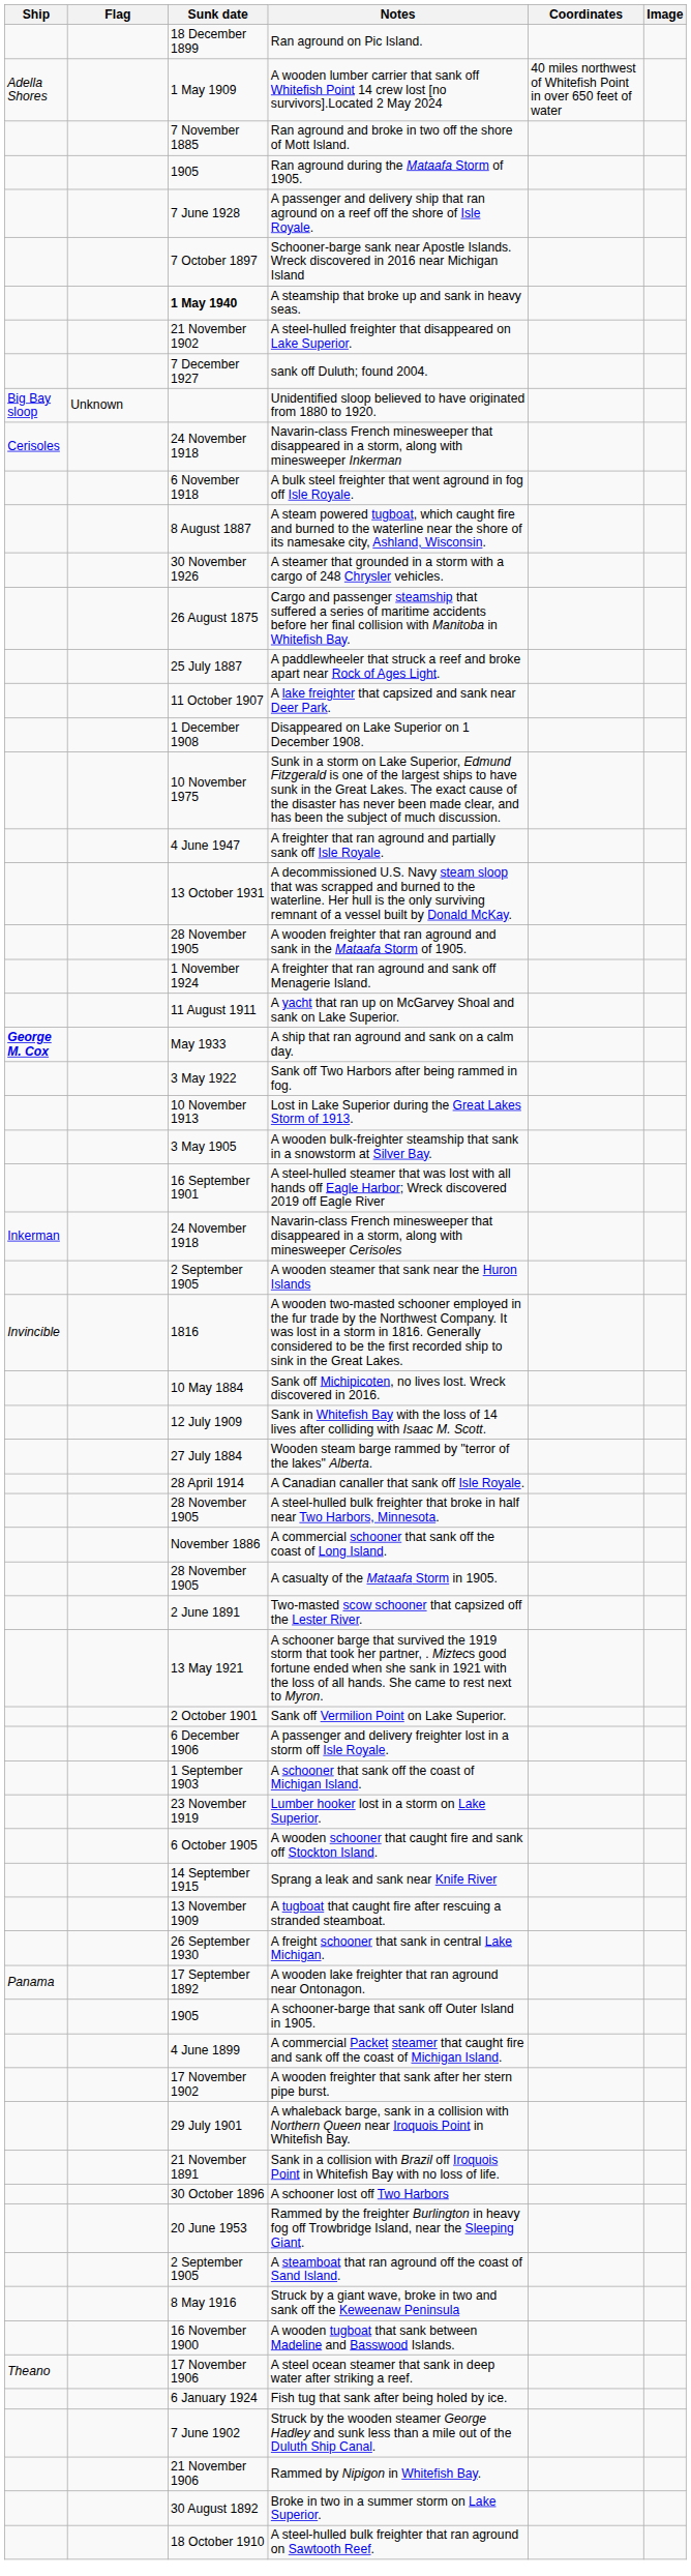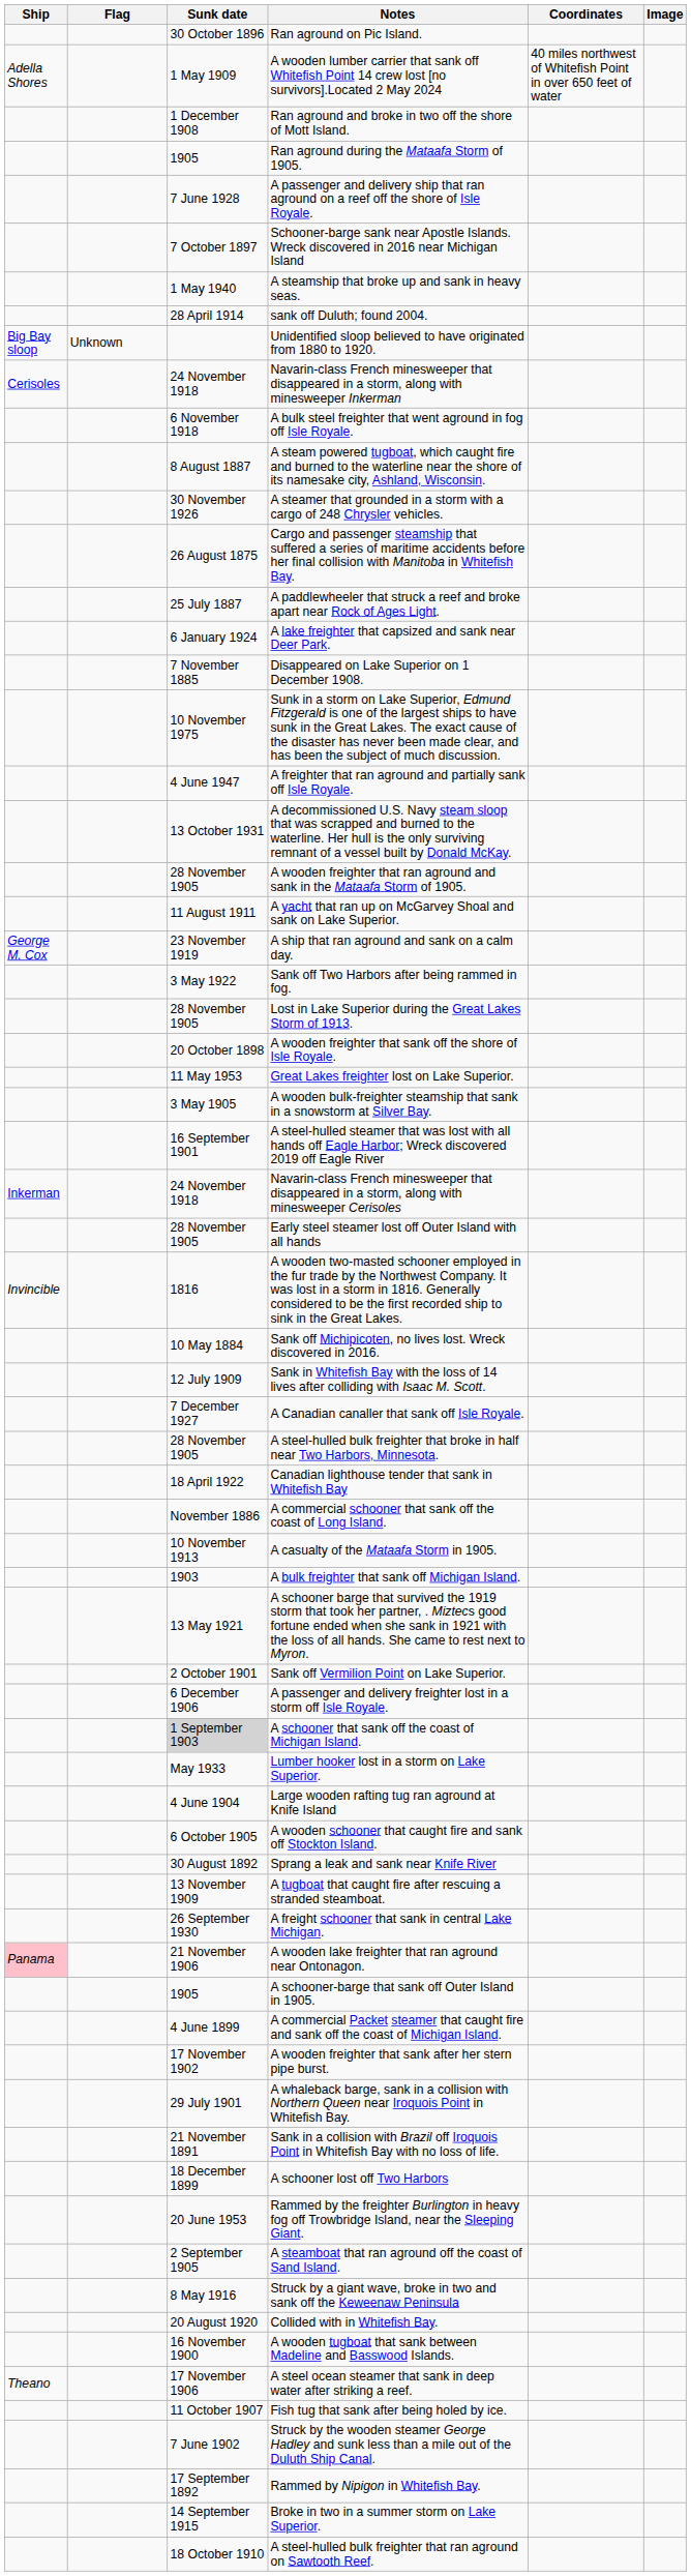Ran aground on Pic Island. | Sunk date: 18 December 1899 -> 30 October 1896
Ran aground and broke in two off the shore of Mott Island. | Sunk date: 7 November 1885 -> 1 December 1908
A steamship that broke up and sank in heavy seas. | Sunk date: bold -> normal
- row: 21 November 1902 | A steel-hulled freighter that disappeared on Lake Superior.
sank off Duluth; found 2004. | Sunk date: 7 December 1927 -> 28 April 1914
A lake freighter that capsized and sank near Deer Park. | Sunk date: 11 October 1907 -> 6 January 1924
Disappeared on Lake Superior on 1 December 1908. | Sunk date: 1 December 1908 -> 7 November 1885
- row: 1 November 1924 | A freighter that ran aground and sank off Menagerie Island.
A ship that ran aground and sank on a calm day. | Ship: bold -> normal
A ship that ran aground and sank on a calm day. | Sunk date: May 1933 -> 23 November 1919
Lost in Lake Superior during the Great Lakes Storm of 1913. | Sunk date: 10 November 1913 -> 28 November 1905
+ row: 20 October 1898 | A wooden freighter that sank off the shore of Isle Royale.
+ row: 11 May 1953 | Great Lakes freighter lost on Lake Superior.
- row: 2 September 1905 | A wooden steamer that sank near the Huron Islands
+ row: 28 November 1905 | Early steel steamer lost off Outer Island with all hands
- row: 27 July 1884 | Wooden steam barge rammed by "terror of the lakes" Alberta.
A Canadian canaller that sank off Isle Royale. | Sunk date: 28 April 1914 -> 7 December 1927
+ row: 18 April 1922 | Canadian lighthouse tender that sank in Whitefish Bay
A casualty of the Mataafa Storm in 1905. | Sunk date: 28 November 1905 -> 10 November 1913
+ row: 1903 | A bulk freighter that sank off Michigan Island.
- row: 2 June 1891 | Two-masted scow schooner that capsized off the Lester River.
A schooner that sank off the coast of Michigan Island. | Sunk date: no background -> lightgrey background
Lumber hooker lost in a storm on Lake Superior. | Sunk date: 23 November 1919 -> May 1933
+ row: 4 June 1904 | Large wooden rafting tug ran aground at Knife Island
Sprang a leak and sank near Knife River | Sunk date: 14 September 1915 -> 30 August 1892
A wooden lake freighter that ran aground near Ontonagon. | Ship: no background -> pink background
A wooden lake freighter that ran aground near Ontonagon. | Sunk date: 17 September 1892 -> 21 November 1906
A schooner lost off Two Harbors | Sunk date: 30 October 1896 -> 18 December 1899
+ row: 20 August 1920 | Collided with in Whitefish Bay.
Fish tug that sank after being holed by ice. | Sunk date: 6 January 1924 -> 11 October 1907
Rammed by Nipigon in Whitefish Bay. | Sunk date: 21 November 1906 -> 17 September 1892
Broke in two in a summer storm on Lake Superior. | Sunk date: 30 August 1892 -> 14 September 1915
